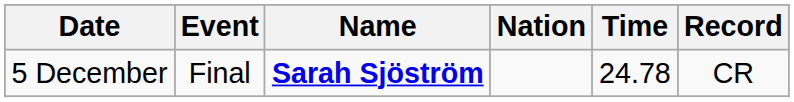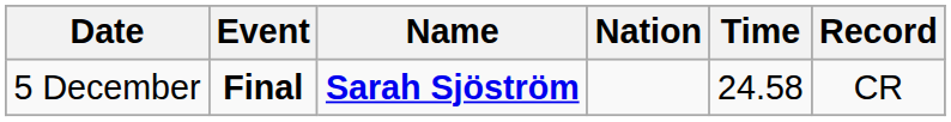5 December | Event: normal -> bold
5 December | Time: 24.78 -> 24.58
